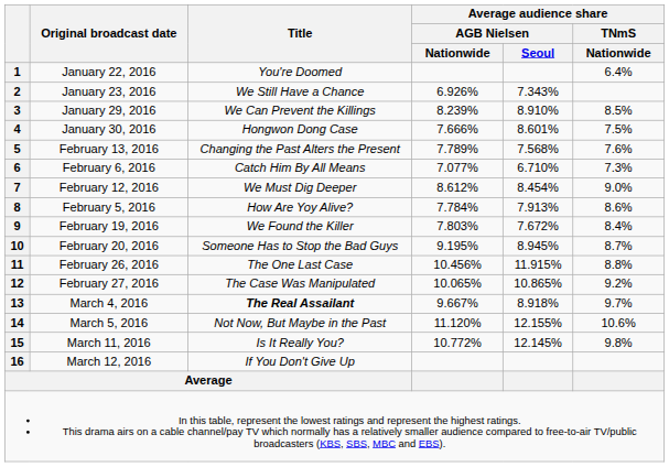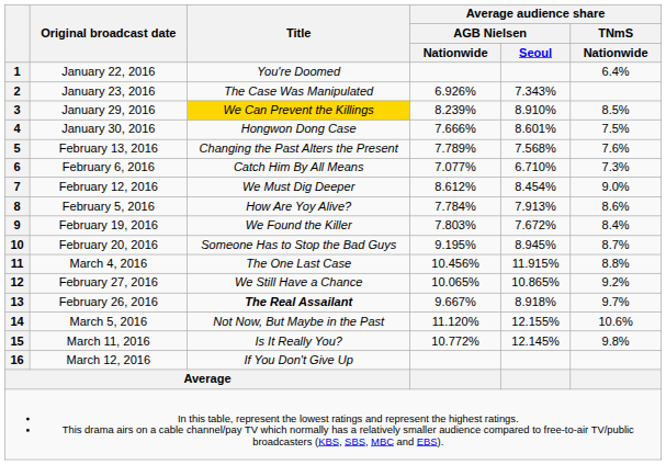2 | Title: We Still Have a Chance -> The Case Was Manipulated
3 | Title: no background -> gold background
11 | Original broadcast date: February 26, 2016 -> March 4, 2016
12 | Title: The Case Was Manipulated -> We Still Have a Chance
13 | Original broadcast date: March 4, 2016 -> February 26, 2016
